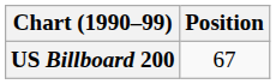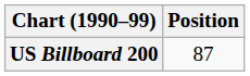US Billboard 200 | Position: 67 -> 87
